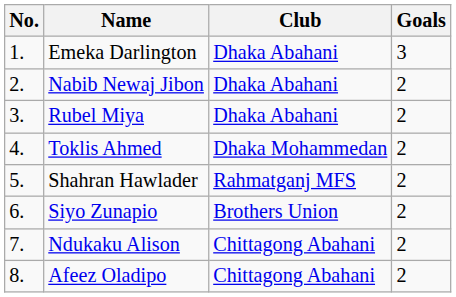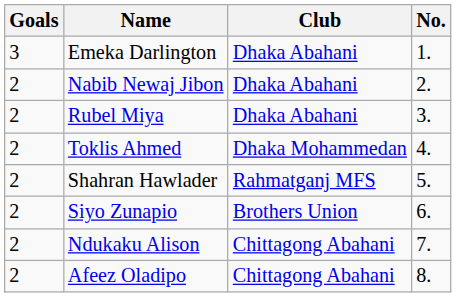columns swapped: No. <-> Goals
